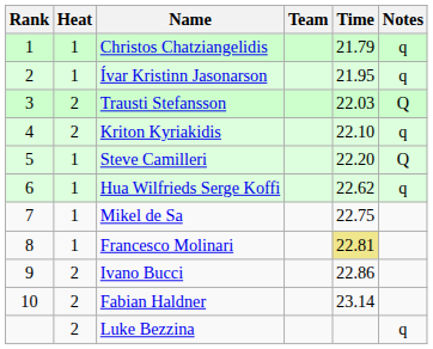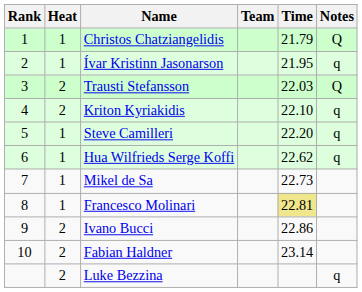Christos Chatziangelidis | Notes: q -> Q
Steve Camilleri | Notes: Q -> q
Mikel de Sa | Time: 22.75 -> 22.73
